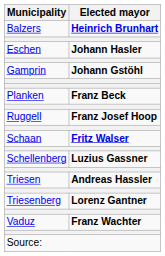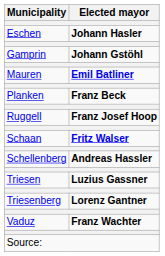- row: Balzers | Heinrich Brunhart
+ row: Mauren | Emil Batliner
Schellenberg | Elected mayor: Luzius Gassner -> Andreas Hassler
Triesen | Elected mayor: Andreas Hassler -> Luzius Gassner
